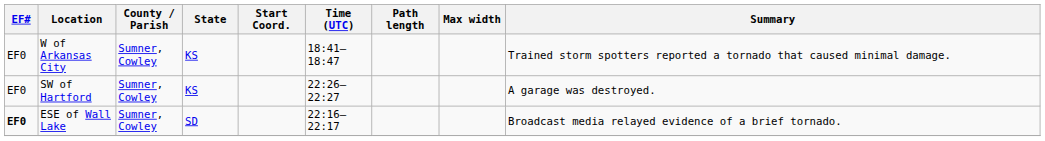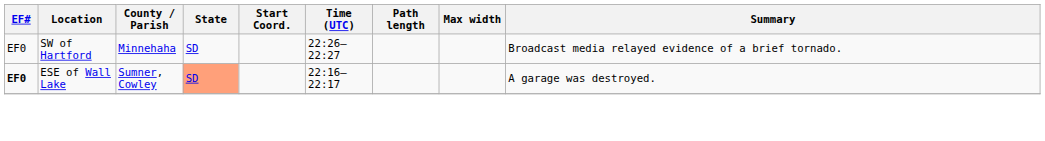- row: EF0 | W of Arkansas City | Sumner, Cowley | KS | 18:41–18:47 | Trained storm spotters reported a tornado that caused minimal damage.
SW of Hartford | County / Parish: Sumner, Cowley -> Minnehaha
SW of Hartford | State: KS -> SD
SW of Hartford | Summary: A garage was destroyed. -> Broadcast media relayed evidence of a brief tornado.
ESE of Wall Lake | State: no background -> lightsalmon background
ESE of Wall Lake | Summary: Broadcast media relayed evidence of a brief tornado. -> A garage was destroyed.
